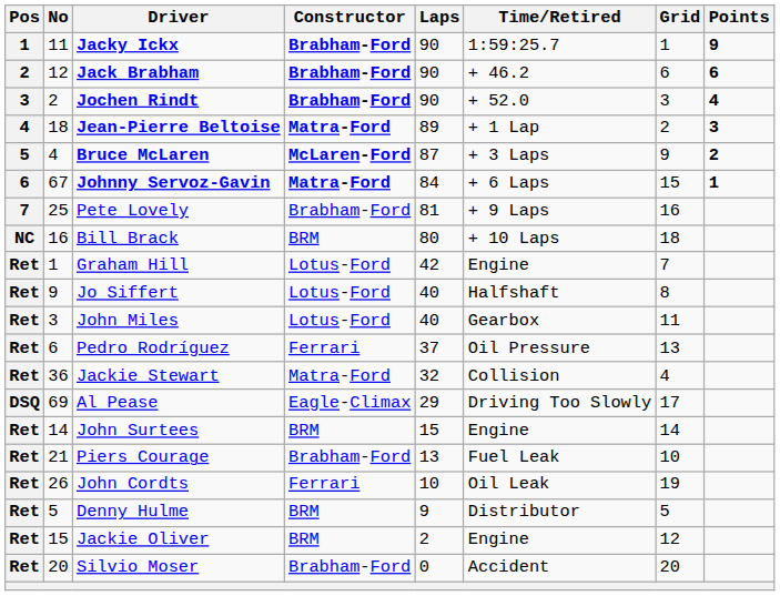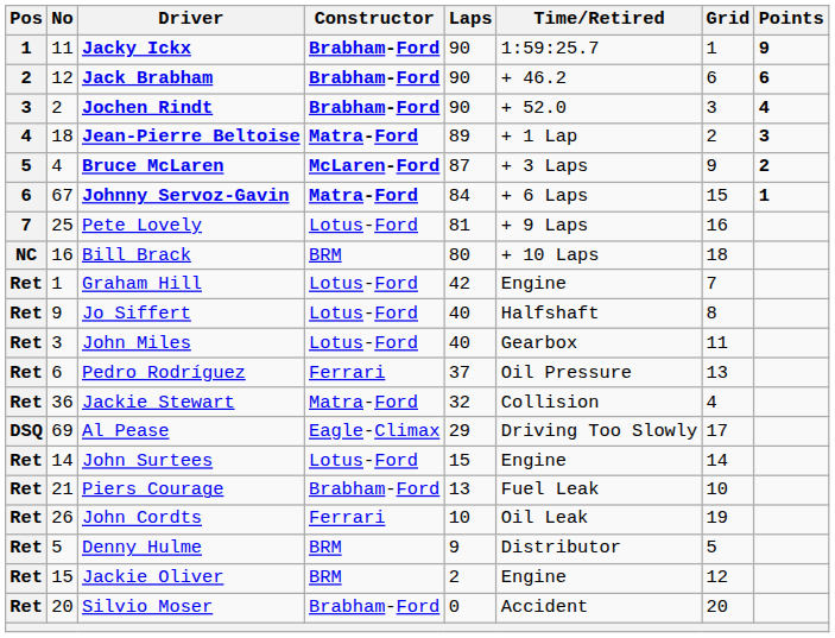Pete Lovely | Constructor: Brabham-Ford -> Lotus-Ford
John Surtees | Constructor: BRM -> Lotus-Ford
